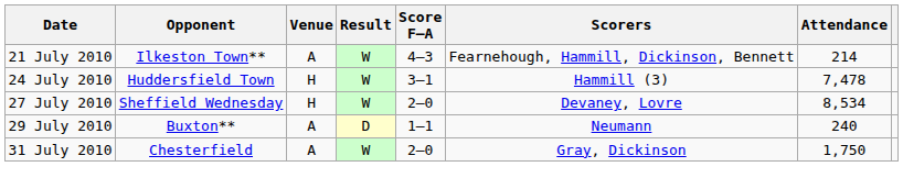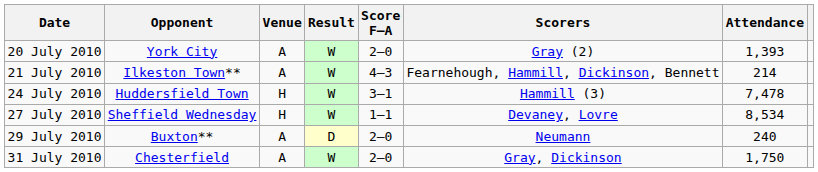+ row: 20 July 2010 | York City | A | W | 2–0 | Gray (2) | 1,393
27 July 2010 | Score F–A: 2–0 -> 1–1
29 July 2010 | Score F–A: 1–1 -> 2–0
